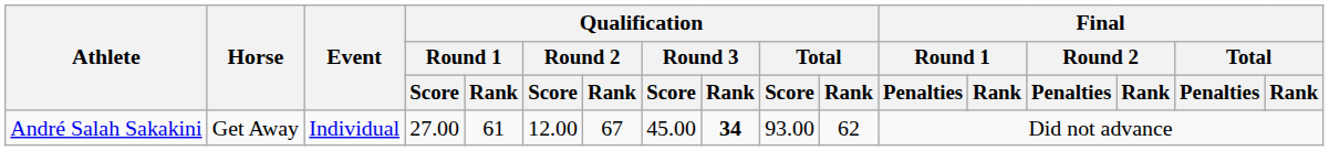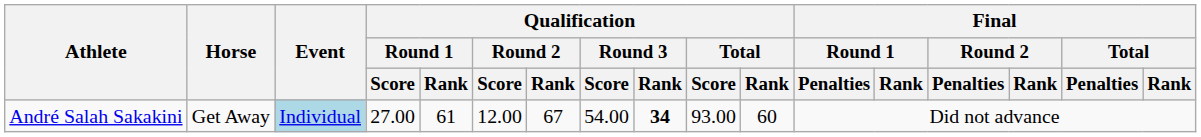André Salah Sakakini | Event: no background -> lightblue background
André Salah Sakakini | Qualification / Round 3 / Score: 45.00 -> 54.00
André Salah Sakakini | Qualification / Total / Rank: 62 -> 60
